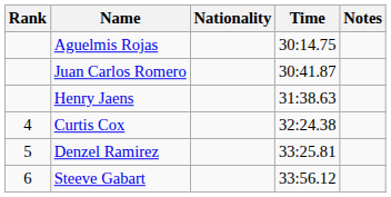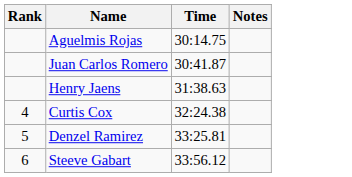- column: Nationality
